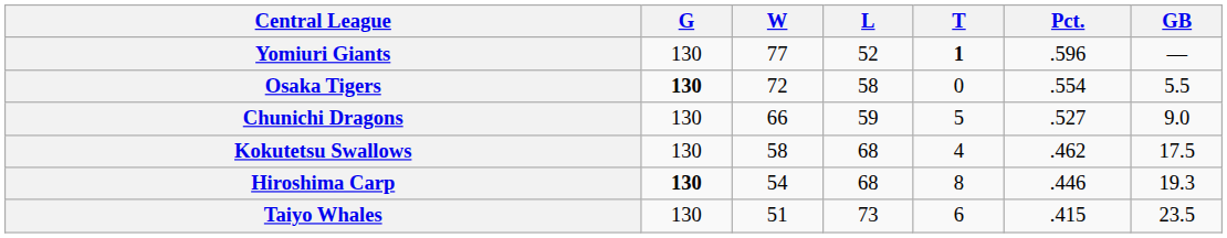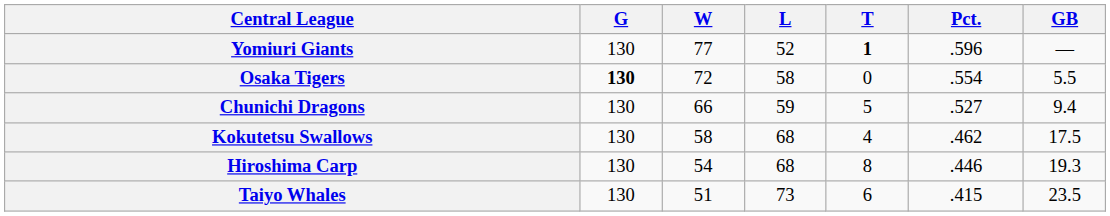Chunichi Dragons | GB: 9.0 -> 9.4
Hiroshima Carp | G: bold -> normal
